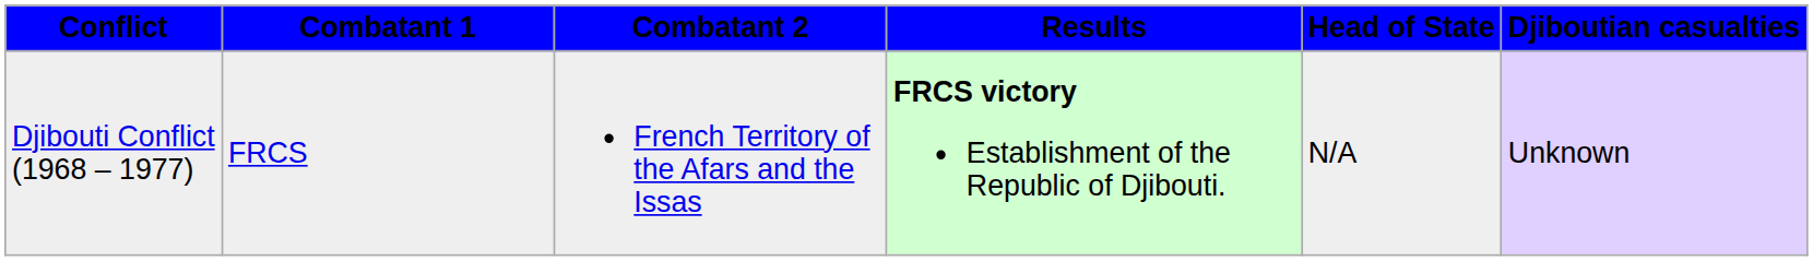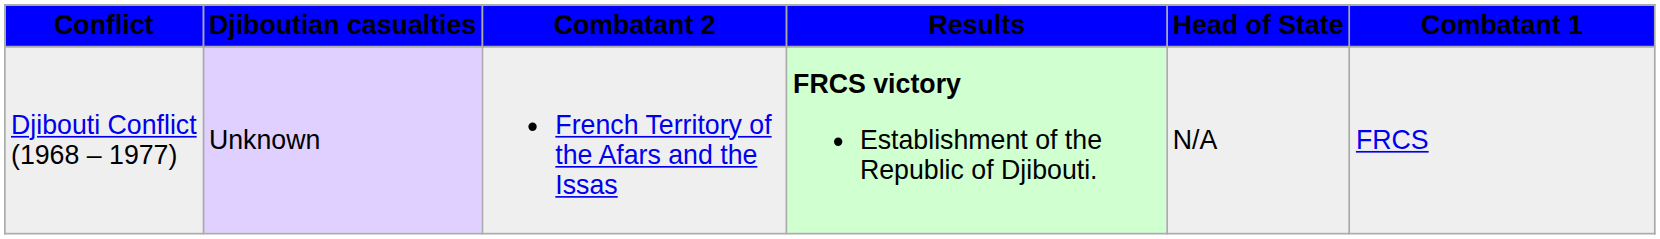columns swapped: Combatant 1 <-> Djiboutian casualties
